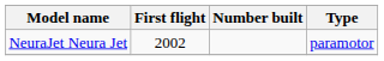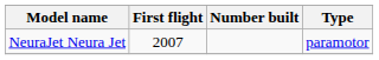NeuraJet Neura Jet | First flight: 2002 -> 2007
